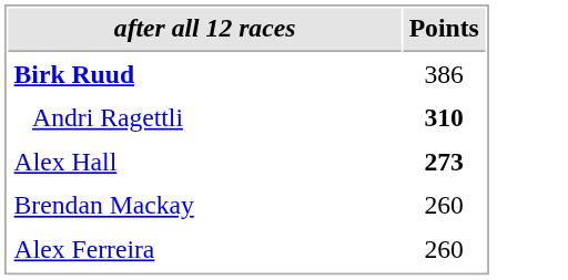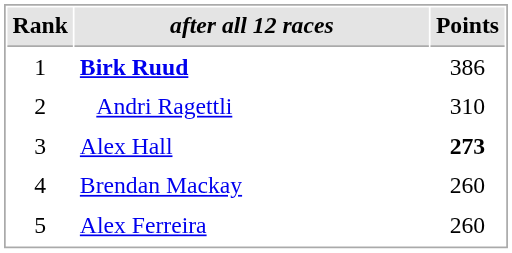+ column: Rank | 1 | 2 | 3 | 4 | 5
Andri Ragettli | Points: bold -> normal
